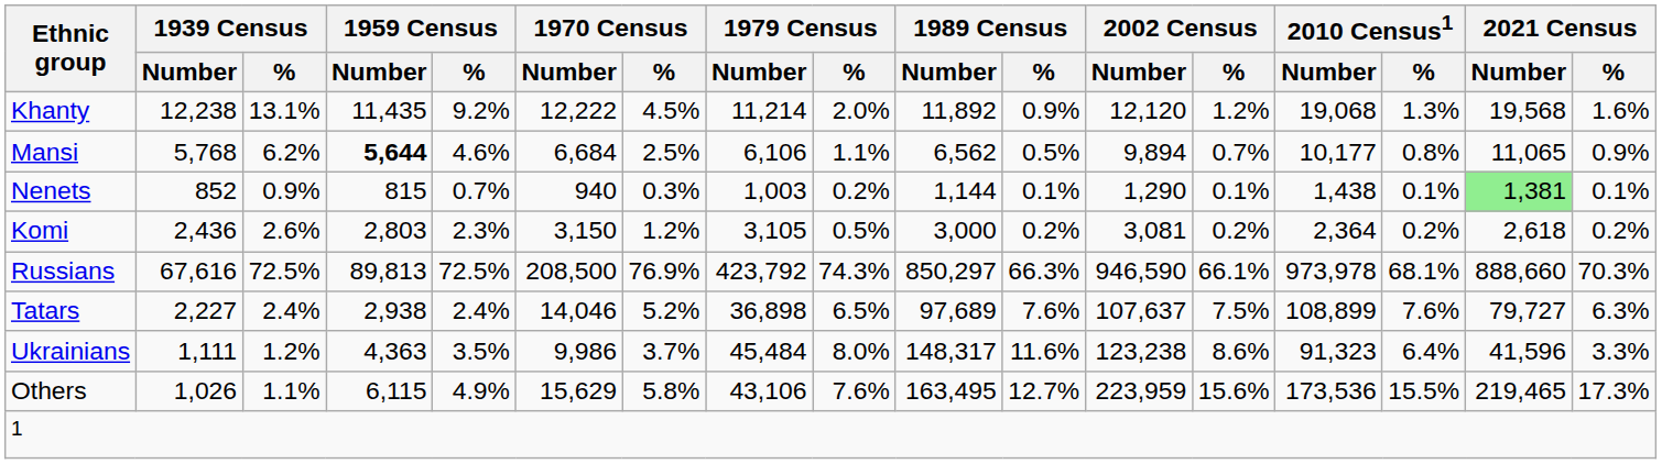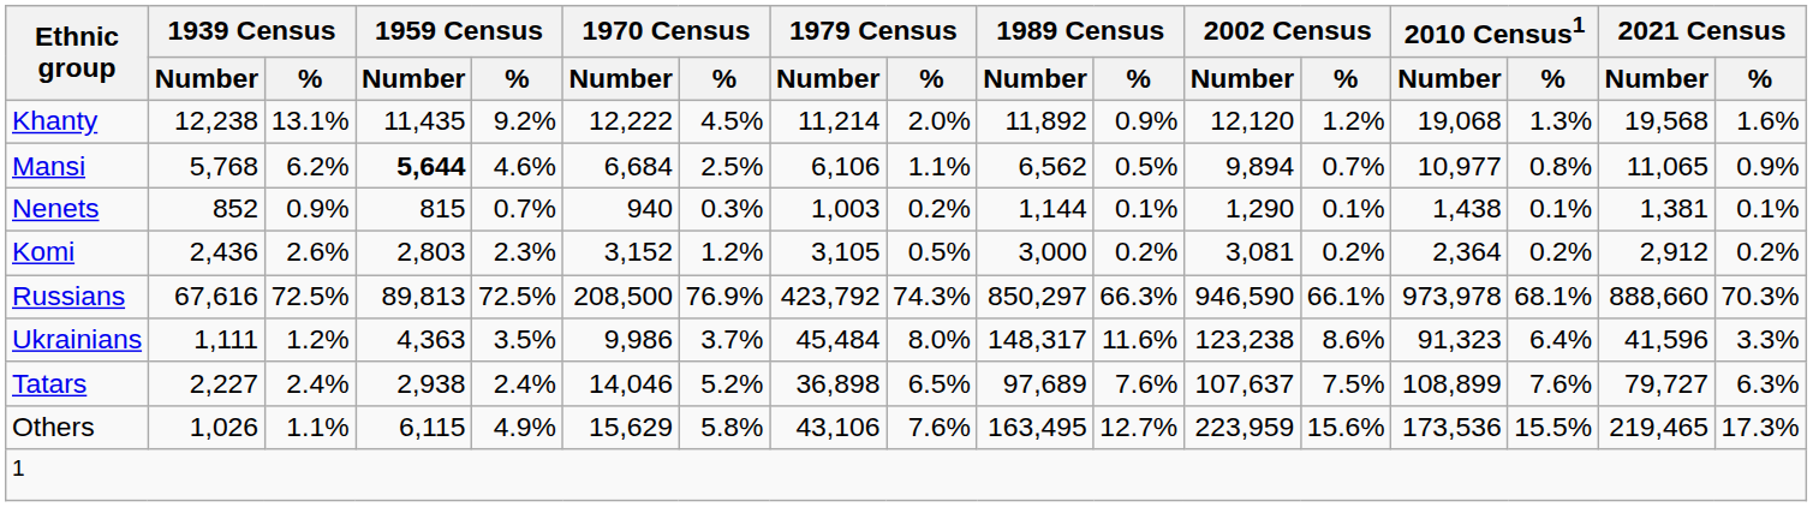Mansi | 2010 Census1 / Number: 10,177 -> 10,977
Nenets | 2021 Census / Number: lightgreen background -> no background
Komi | 1970 Census / Number: 3,150 -> 3,152
Komi | 2021 Census / Number: 2,618 -> 2,912
rows swapped: Ukrainians <-> Tatars
